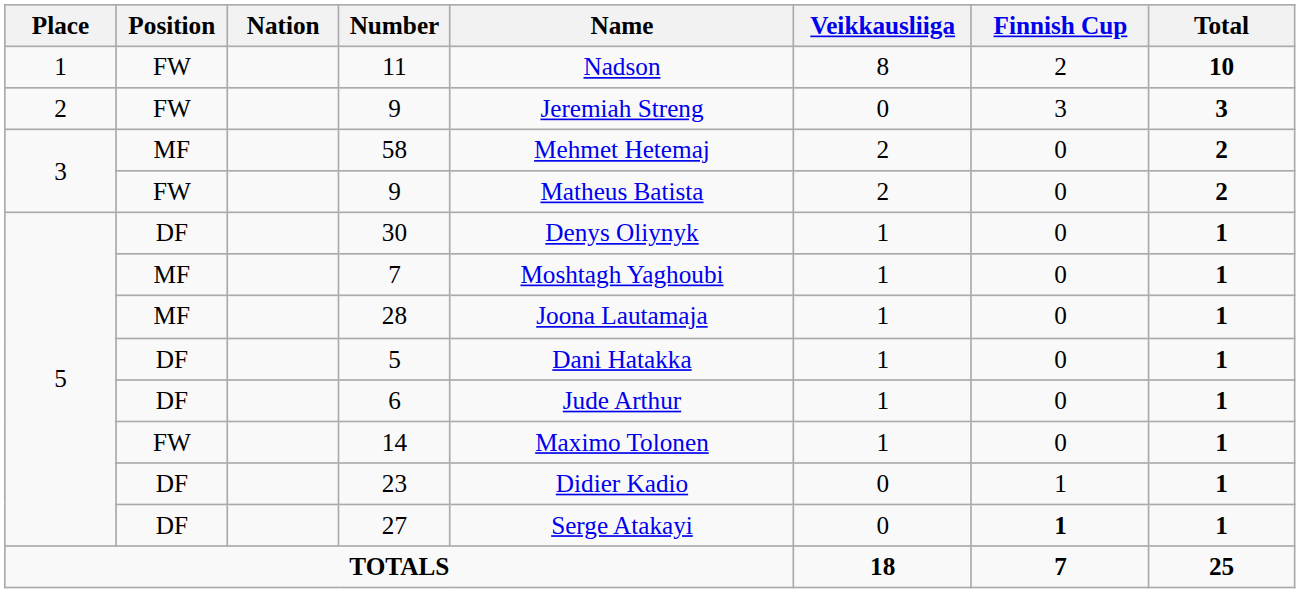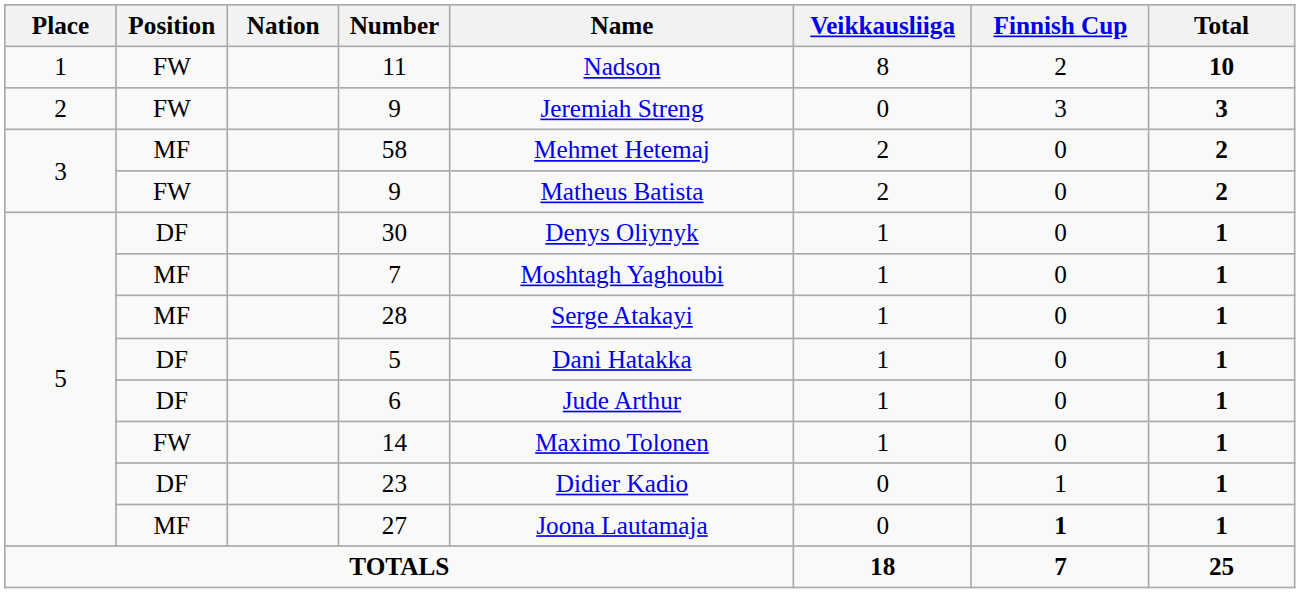28 | Name: Joona Lautamaja -> Serge Atakayi
27 | Position: DF -> MF
27 | Name: Serge Atakayi -> Joona Lautamaja
